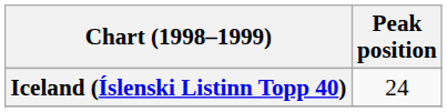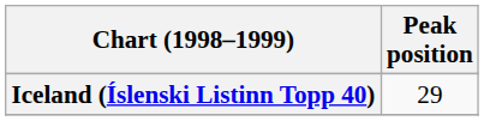Iceland (Íslenski Listinn Topp 40) | Peak position: 24 -> 29
